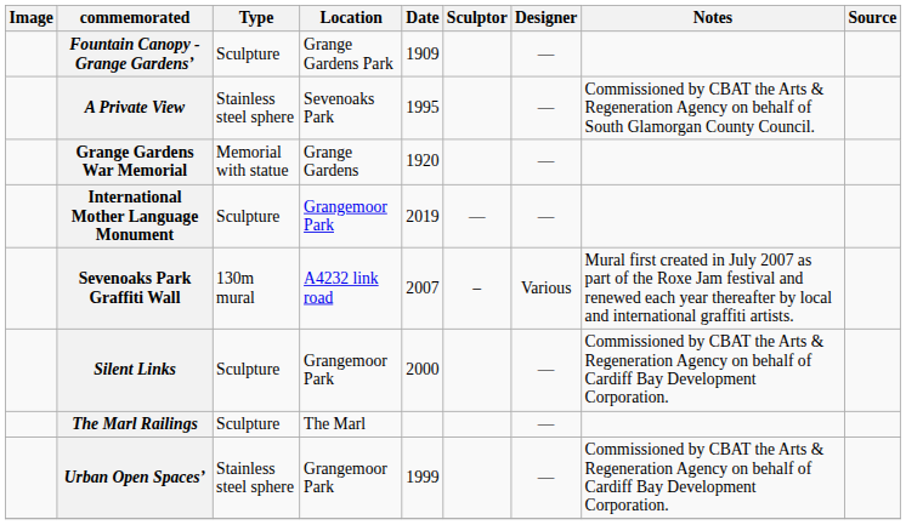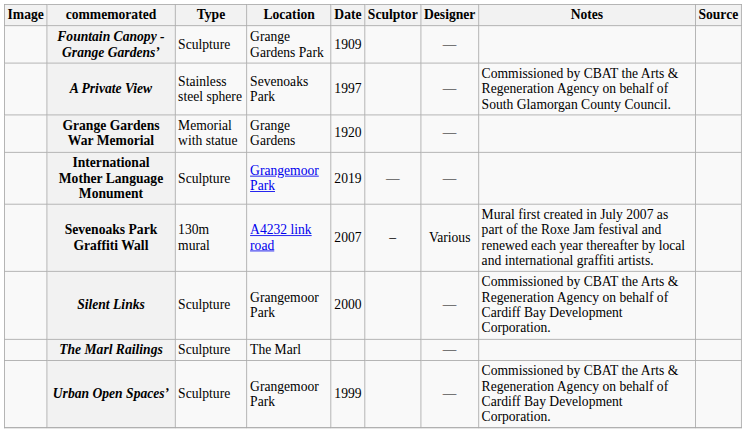A Private View | Date: 1995 -> 1997
Urban Open Spaces’ | Type: Stainless steel sphere -> Sculpture
